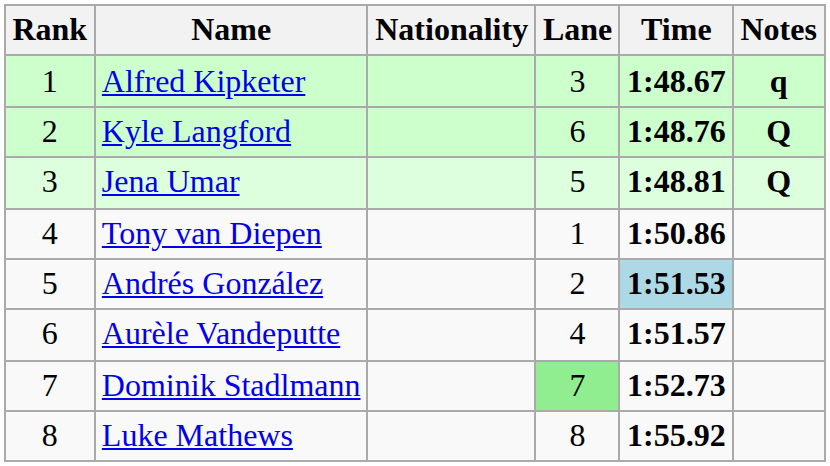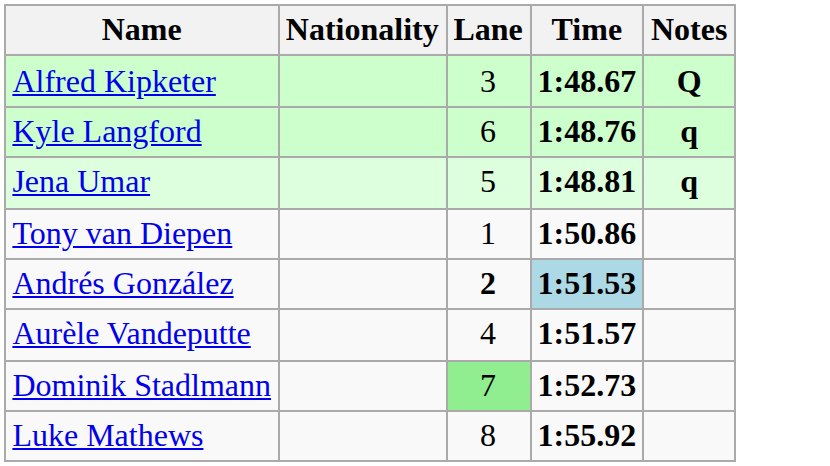- column: Rank | 1 | 2 | 3 | 4 | 5 | 6 | 7 | 8
Alfred Kipketer | Notes: q -> Q
Kyle Langford | Notes: Q -> q
Jena Umar | Notes: Q -> q
Andrés González | Lane: normal -> bold
